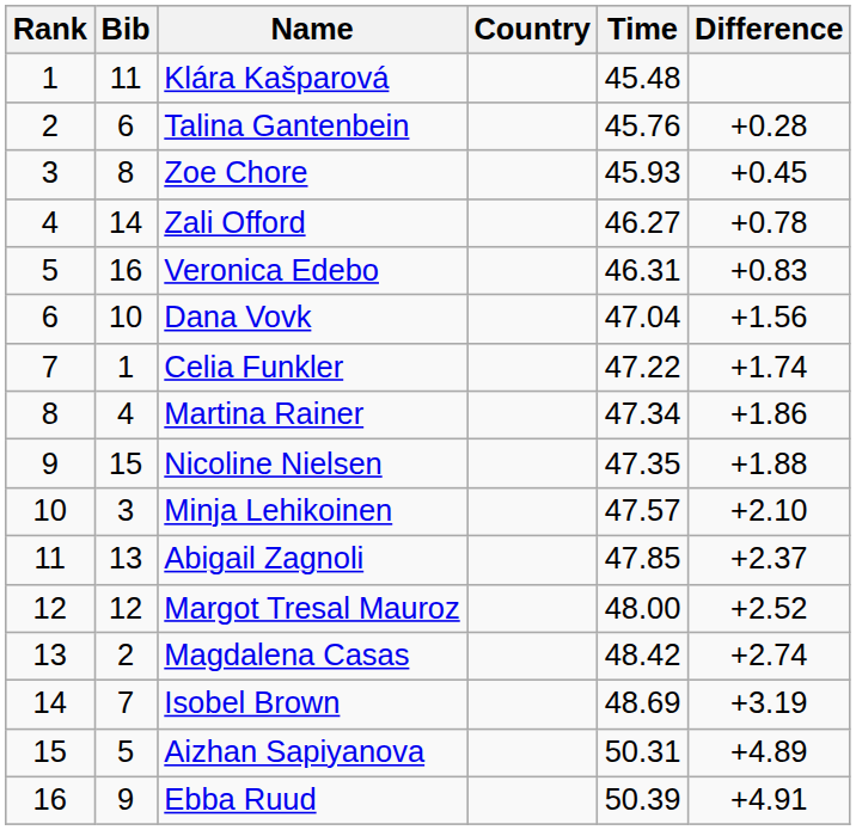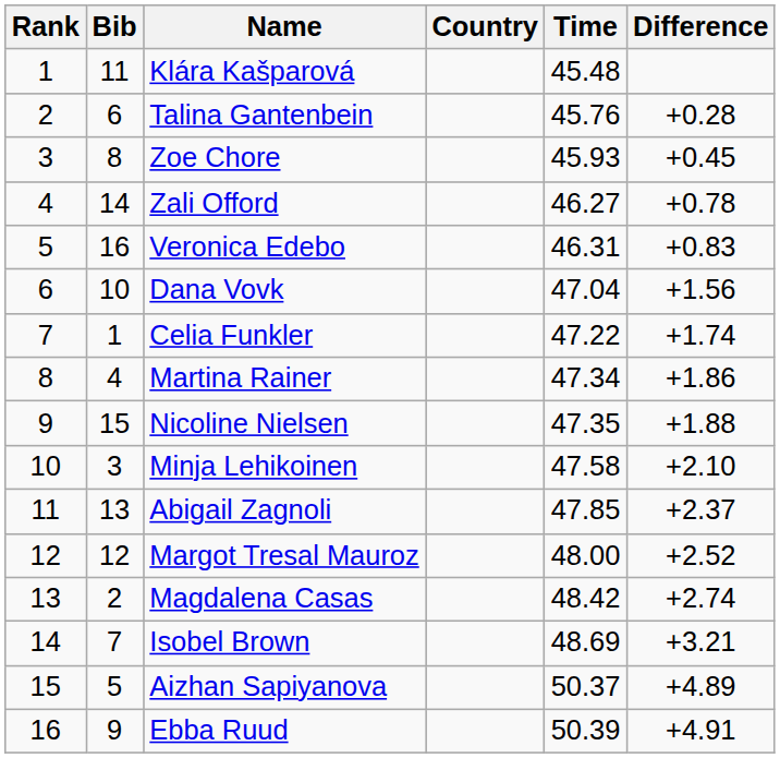Minja Lehikoinen | Time: 47.57 -> 47.58
Isobel Brown | Difference: +3.19 -> +3.21
Aizhan Sapiyanova | Time: 50.31 -> 50.37
